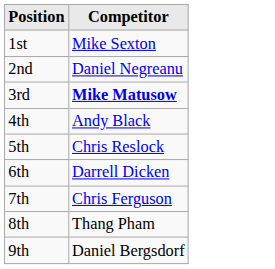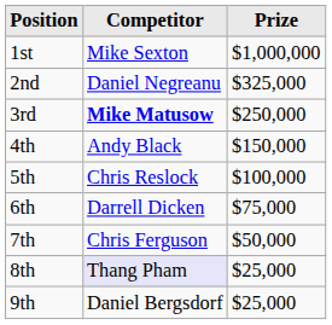+ column: Prize | $1,000,000 | $325,000 | $250,000 | $150,000 | $100,000 | $75,000 | $50,000 | $25,000 | $25,000
8th | Competitor: no background -> lavender background
